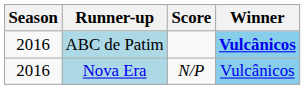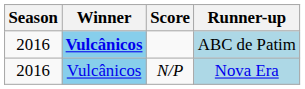columns swapped: Winner <-> Runner-up
